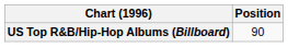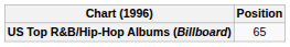US Top R&B/Hip-Hop Albums (Billboard) | Position: 90 -> 65
